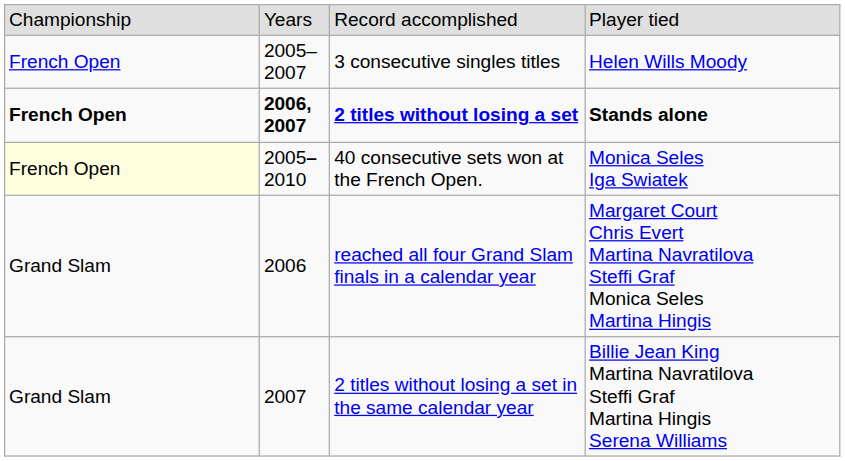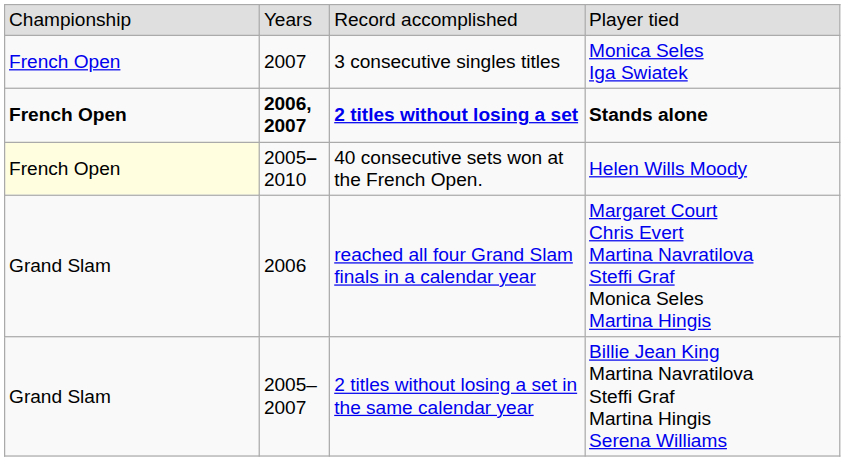3 consecutive singles titles | column 2: 2005–2007 -> 2007
3 consecutive singles titles | column 4: Helen Wills Moody -> Monica Seles Iga Swiatek
40 consecutive sets won at the French Open. | column 4: Monica Seles Iga Swiatek -> Helen Wills Moody
2 titles without losing a set in the same calendar year | column 2: 2007 -> 2005–2007
